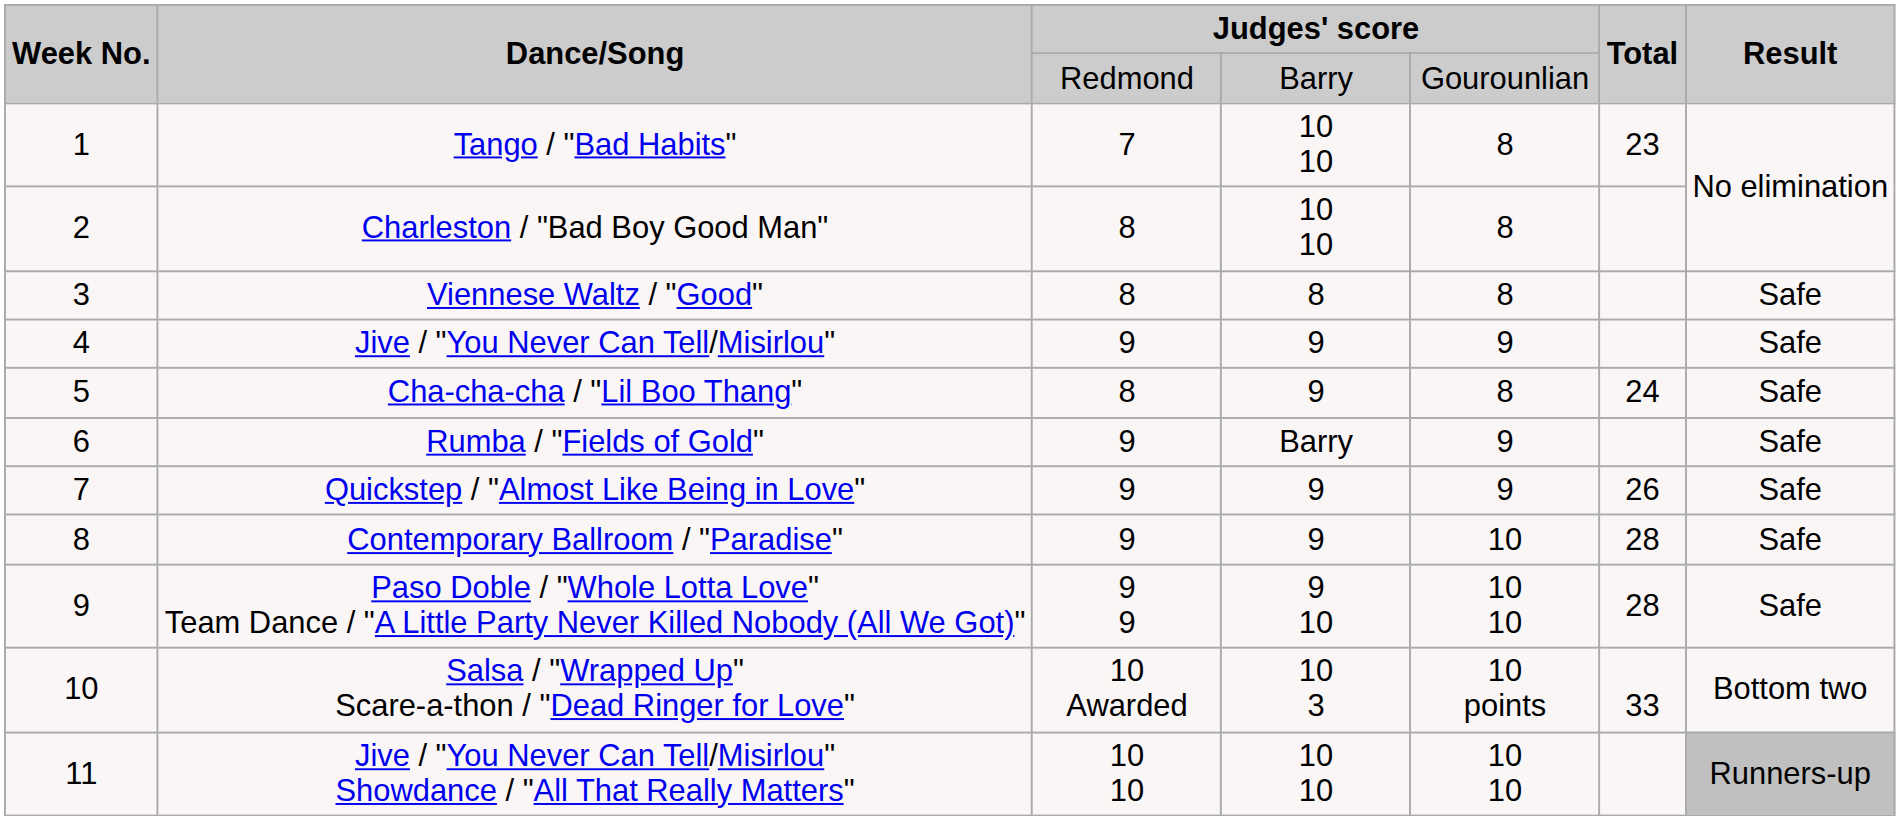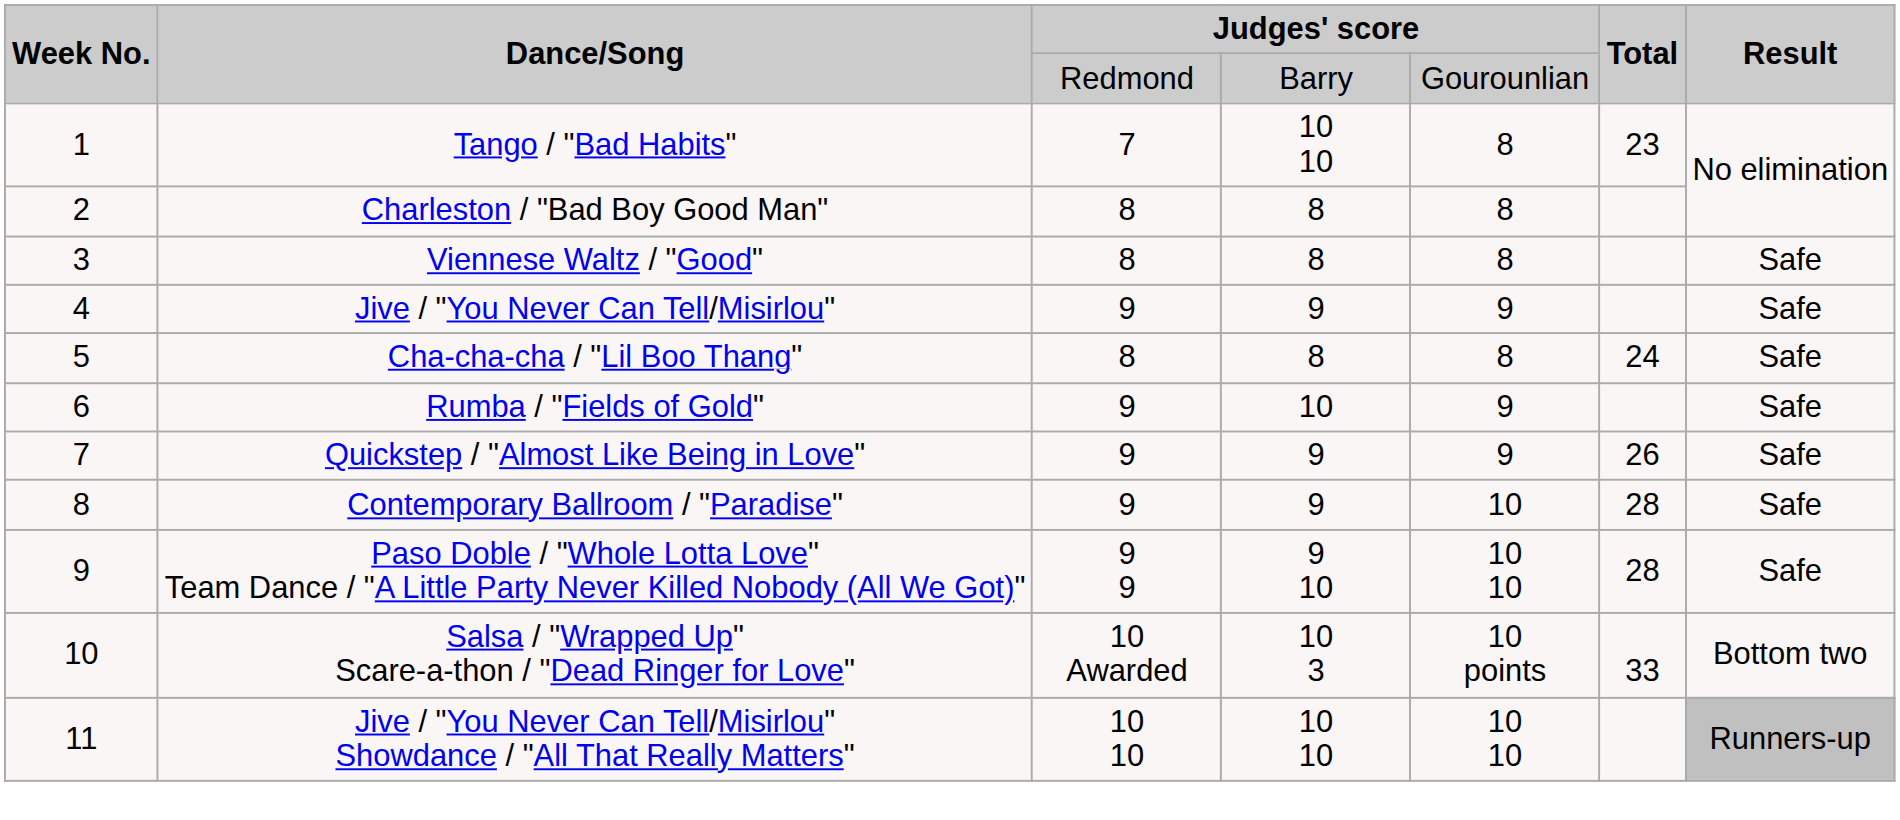Charleston / "Bad Boy Good Man" | column 4: 10 10 -> 8
Cha-cha-cha / "Lil Boo Thang" | column 4: 9 -> 8
Rumba / "Fields of Gold" | column 4: Barry -> 10
